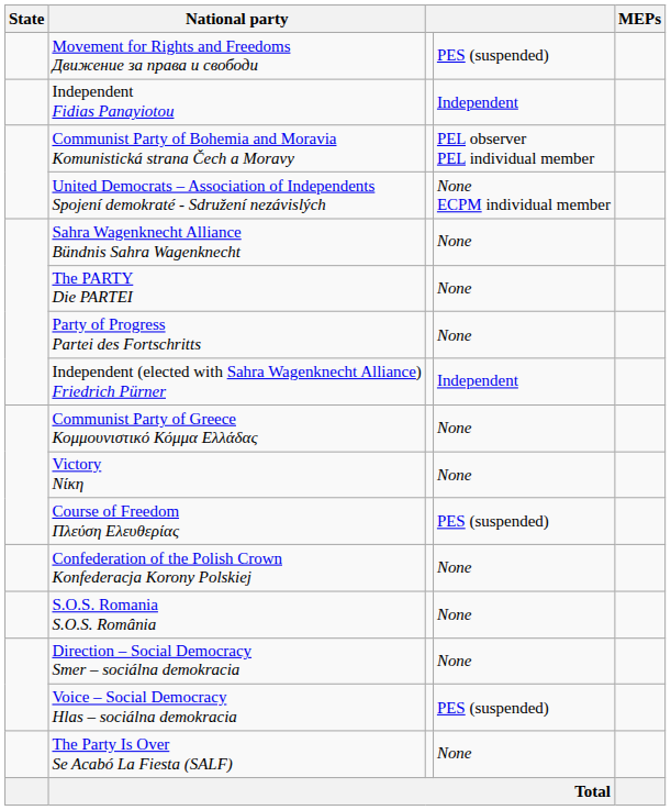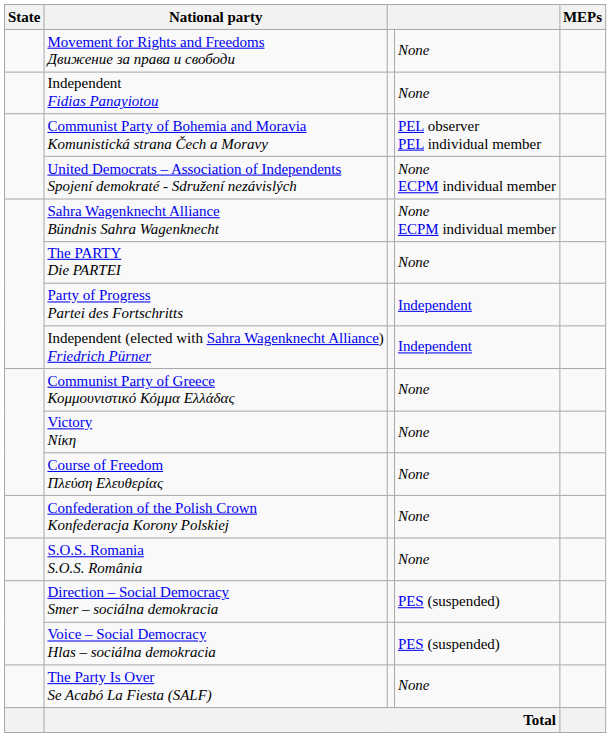Movement for Rights and Freedoms Движение за права и свободи | column 4: PES (suspended) -> None
Independent Fidias Panayiotou | column 4: Independent -> None
Sahra Wagenknecht Alliance Bündnis Sahra Wagenknecht | column 4: None -> None ECPM individual member
Party of Progress Partei des Fortschritts | column 4: None -> Independent
Course of Freedom Πλεύση Ελευθερίας | column 4: PES (suspended) -> None
Direction – Social Democracy Smer – sociálna demokracia | column 4: None -> PES (suspended)
